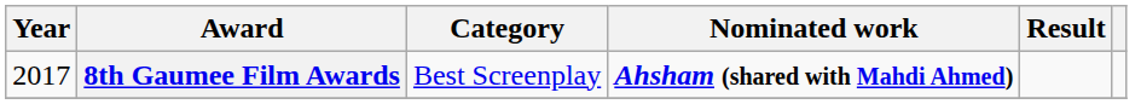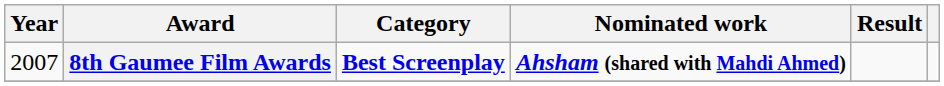8th Gaumee Film Awards | Year: 2017 -> 2007
8th Gaumee Film Awards | Category: normal -> bold
